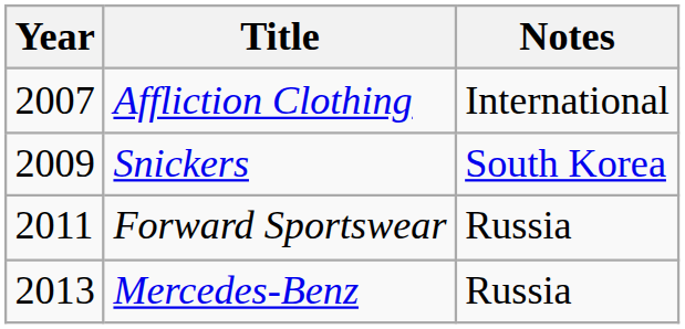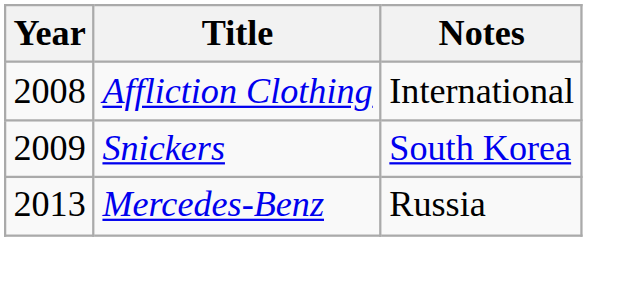Affliction Clothing | Year: 2007 -> 2008
- row: 2011 | Forward Sportswear | Russia
